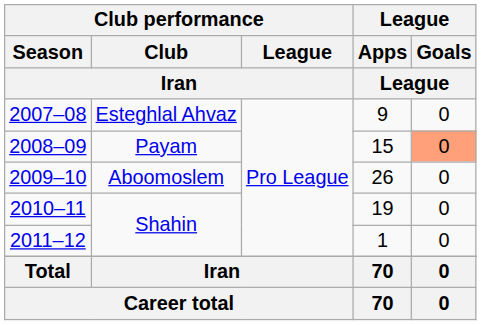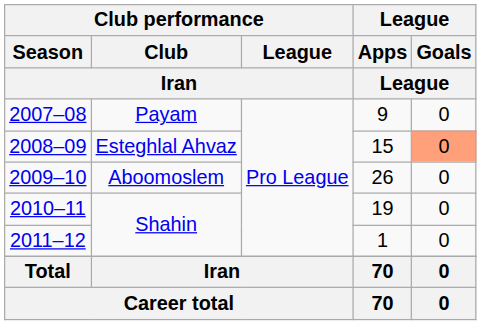2007–08 | Club performance / Club / Iran: Esteghlal Ahvaz -> Payam
2008–09 | Club performance / Club / Iran: Payam -> Esteghlal Ahvaz
